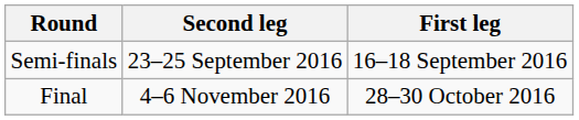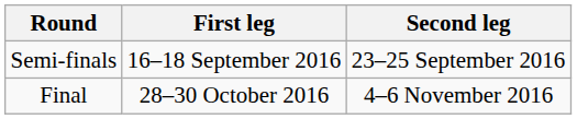columns swapped: First leg <-> Second leg
